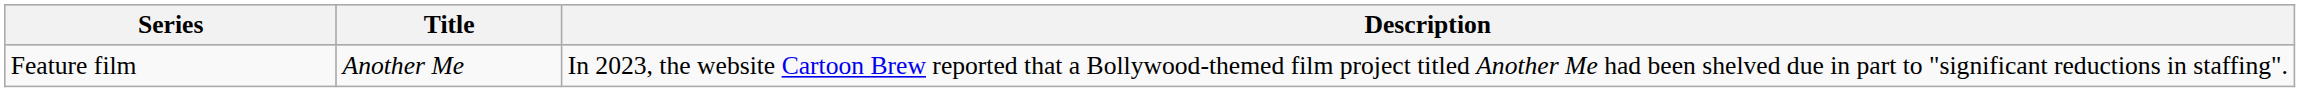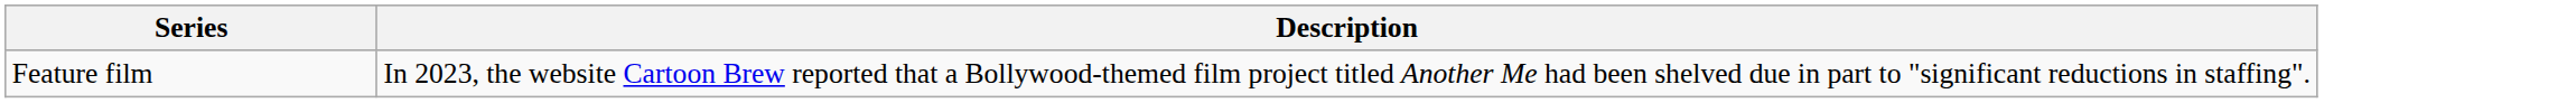- column: Title | Another Me
